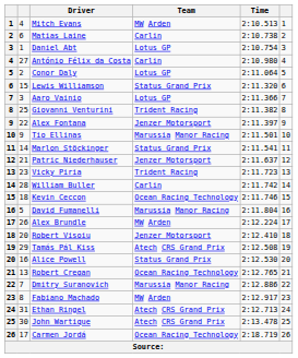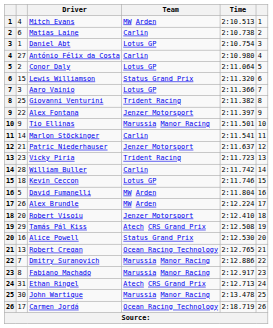Marlon Stöckinger | Team: Status Grand Prix -> Carlin
Kevin Ceccon | Team: Ocean Racing Technology -> Lotus GP
David Fumanelli | Team: Marussia Manor Racing -> MW Arden
Fabiano Machado | Team: MW Arden -> Marussia Manor Racing
John Wartique | Team: Atech CRS Grand Prix -> Marussia Manor Racing
